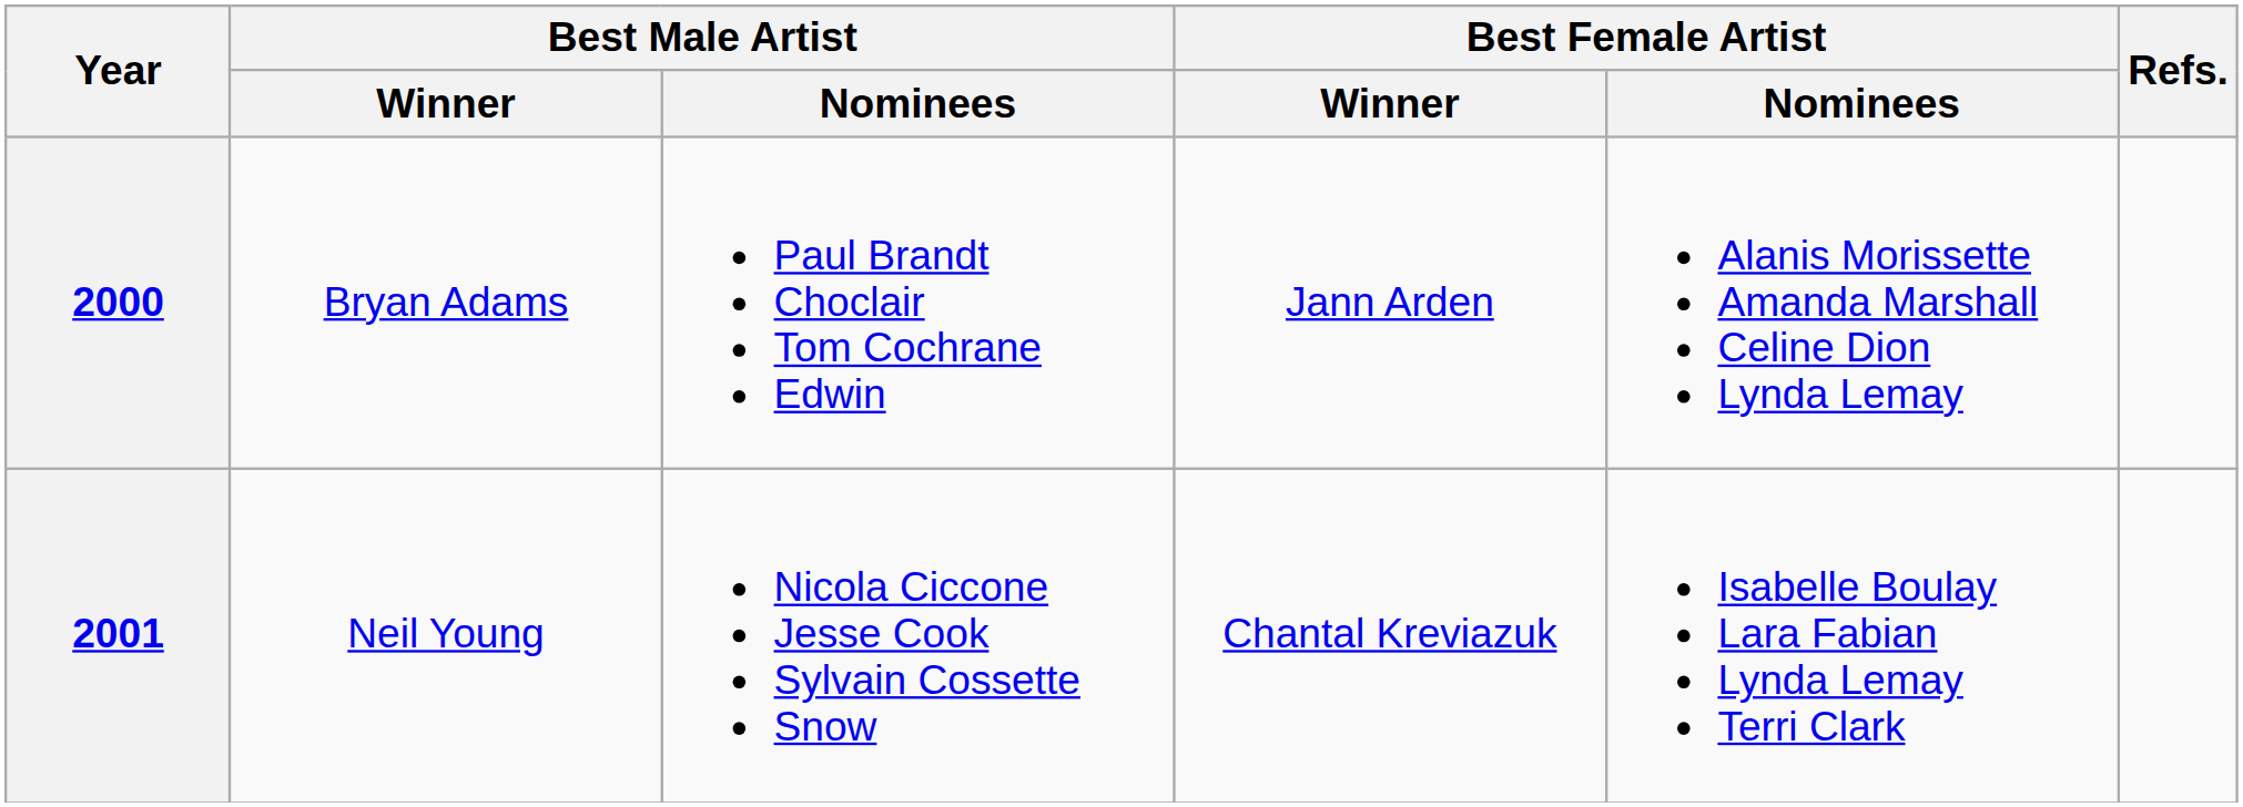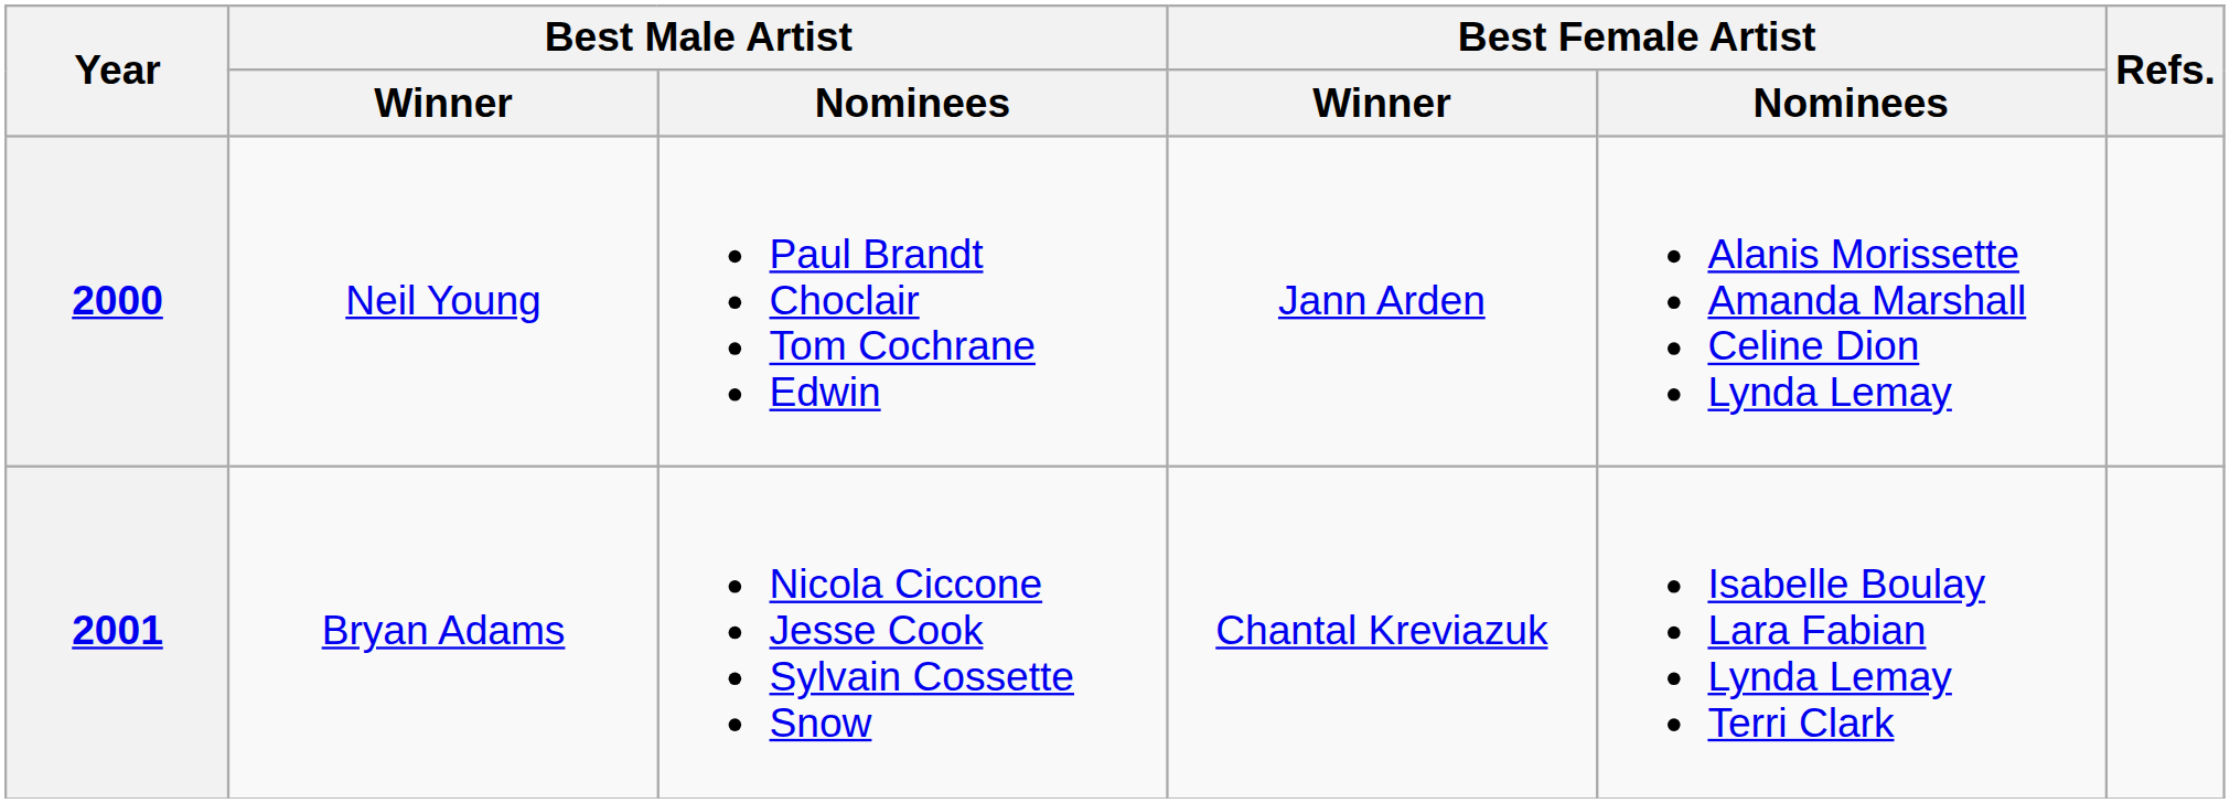2000 | Best Male Artist / Winner: Bryan Adams -> Neil Young
2001 | Best Male Artist / Winner: Neil Young -> Bryan Adams
